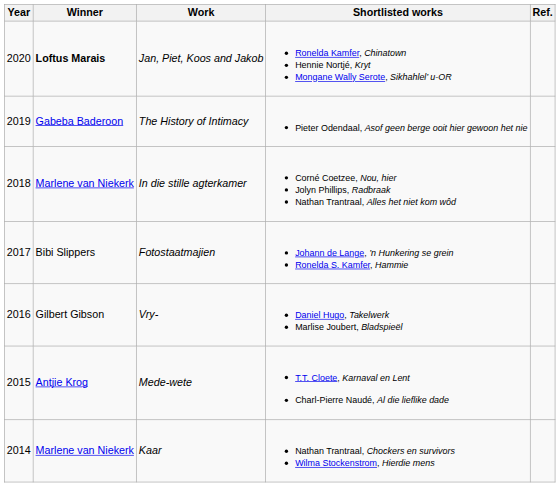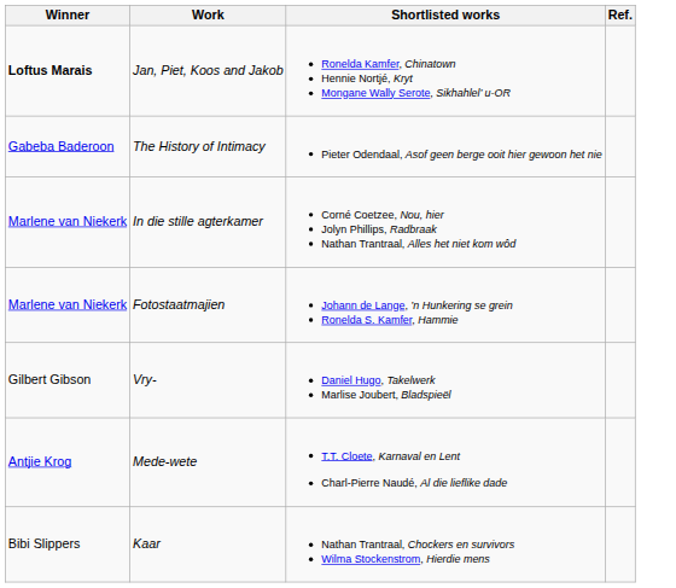- column: Year | 2020 | 2019 | 2018 | 2017 | 2016 | 2015 | 2014
Fotostaatmajien | Winner: Bibi Slippers -> Marlene van Niekerk
Kaar | Winner: Marlene van Niekerk -> Bibi Slippers
